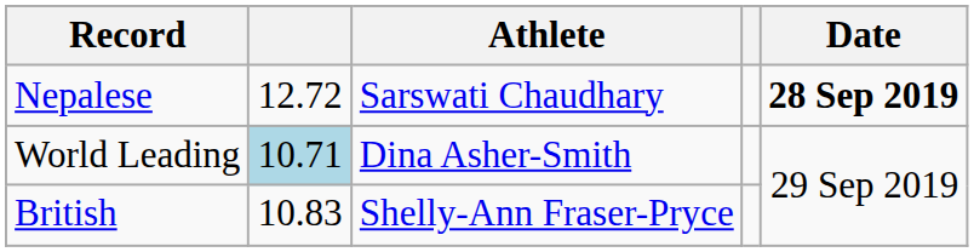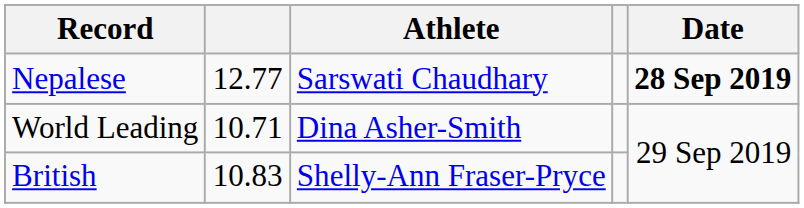Nepalese | column 2: 12.72 -> 12.77
World Leading | column 2: lightblue background -> no background
